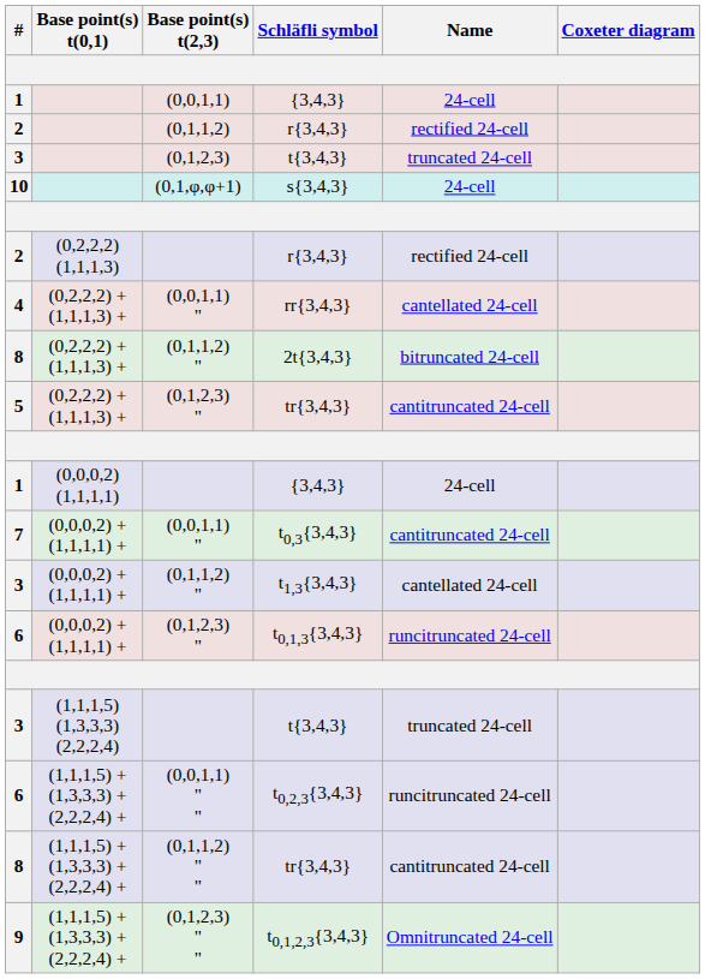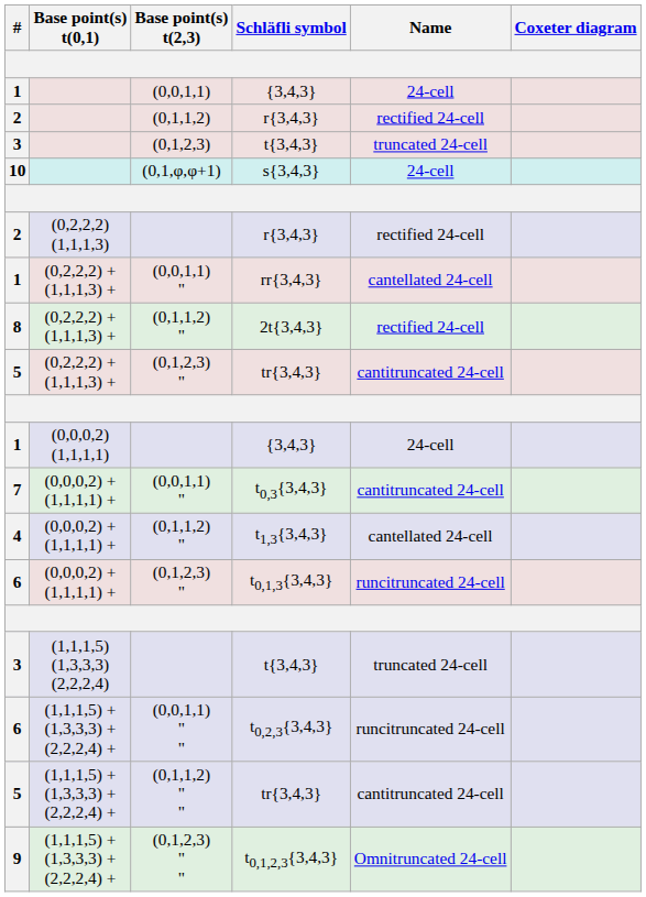rr{3,4,3} | #: 4 -> 1
2t{3,4,3} | Name: bitruncated 24-cell -> rectified 24-cell
t1,3{3,4,3} | #: 3 -> 4
(0,1,1,2) " " / tr{3,4,3} | #: 8 -> 5
